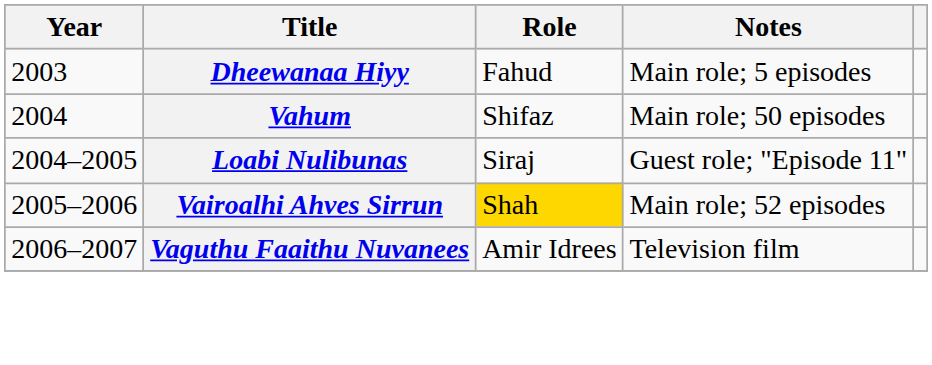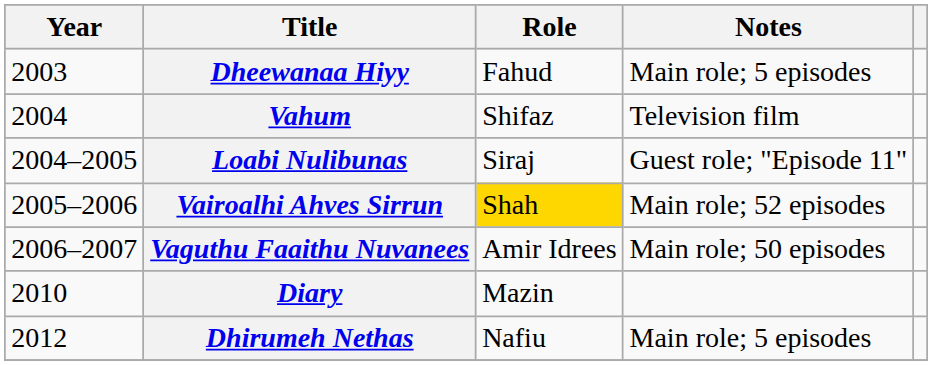Vahum | Notes: Main role; 50 episodes -> Television film
Vaguthu Faaithu Nuvanees | Notes: Television film -> Main role; 50 episodes
+ row: 2010 | Diary | Mazin
+ row: 2012 | Dhirumeh Nethas | Nafiu | Main role; 5 episodes
